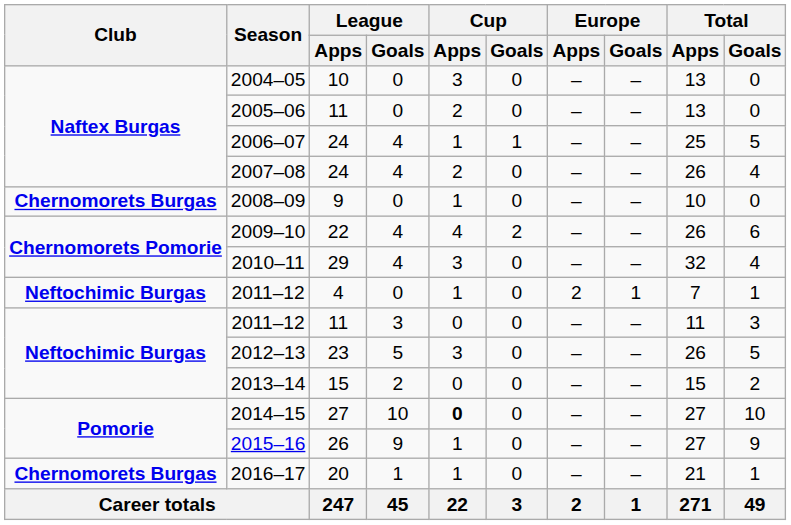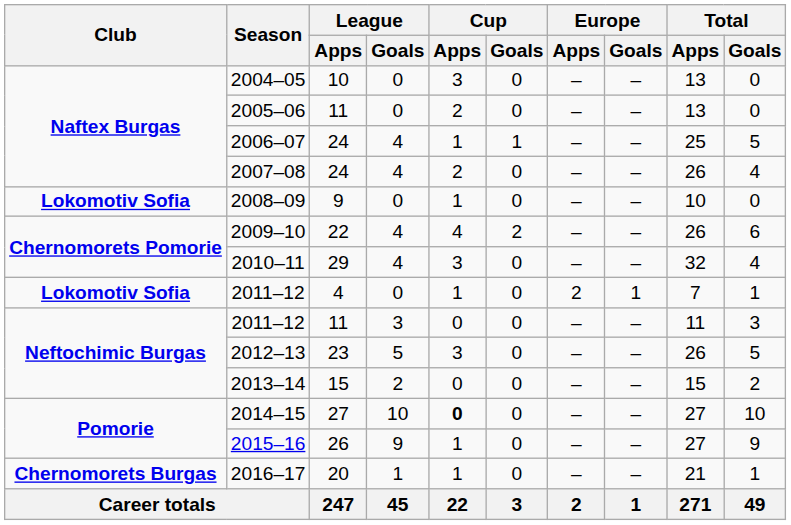2008–09 | Club: Chernomorets Burgas -> Lokomotiv Sofia
2011–12 / 4 | Club: Neftochimic Burgas -> Lokomotiv Sofia
